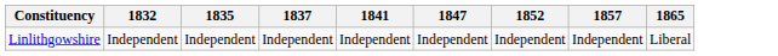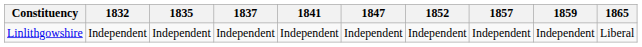+ column: 1859 | Independent
